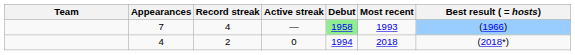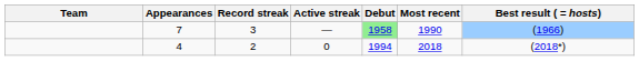7 | Record streak: 4 -> 3
7 | Most recent: 1993 -> 1990
